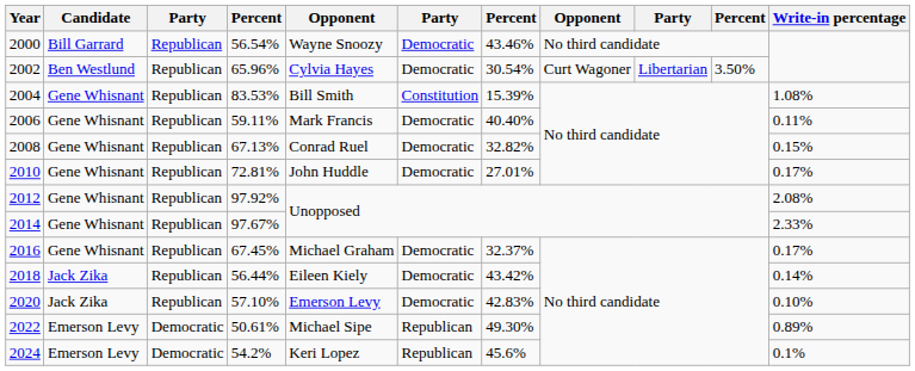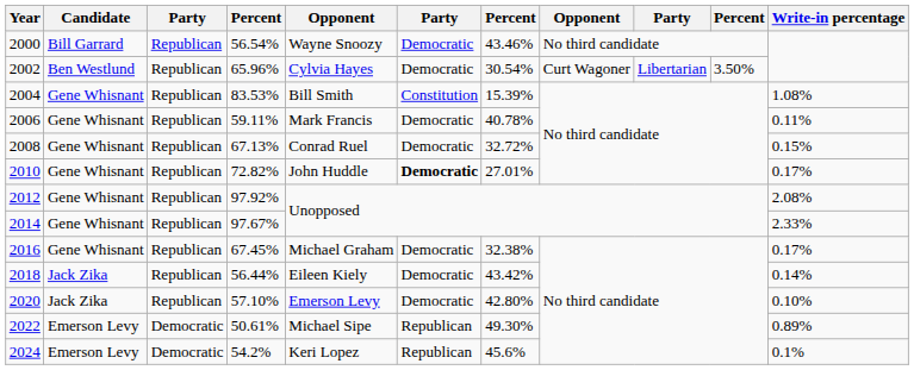2006 | column 7: 40.40% -> 40.78%
2008 | column 7: 32.82% -> 32.72%
2010 | column 4: 72.81% -> 72.82%
2010 | column 6: normal -> bold
2016 | column 7: 32.37% -> 32.38%
2020 | column 7: 42.83% -> 42.80%
